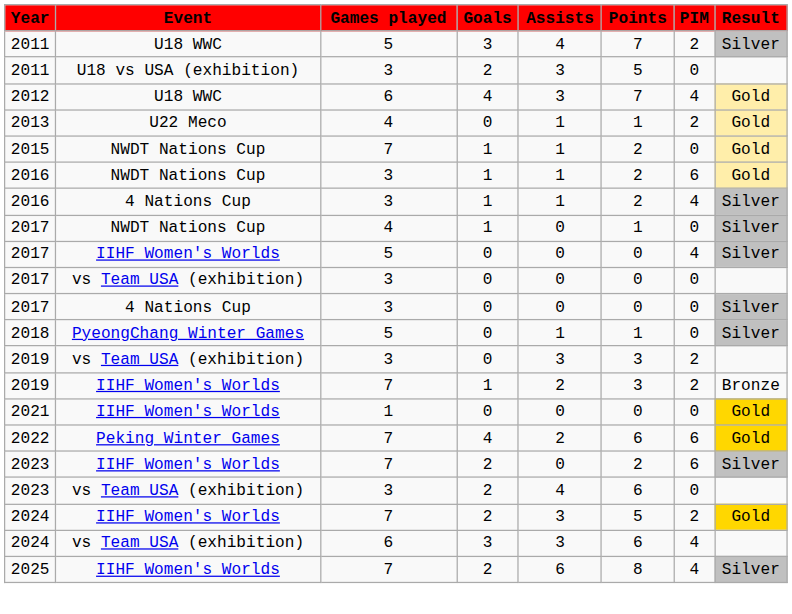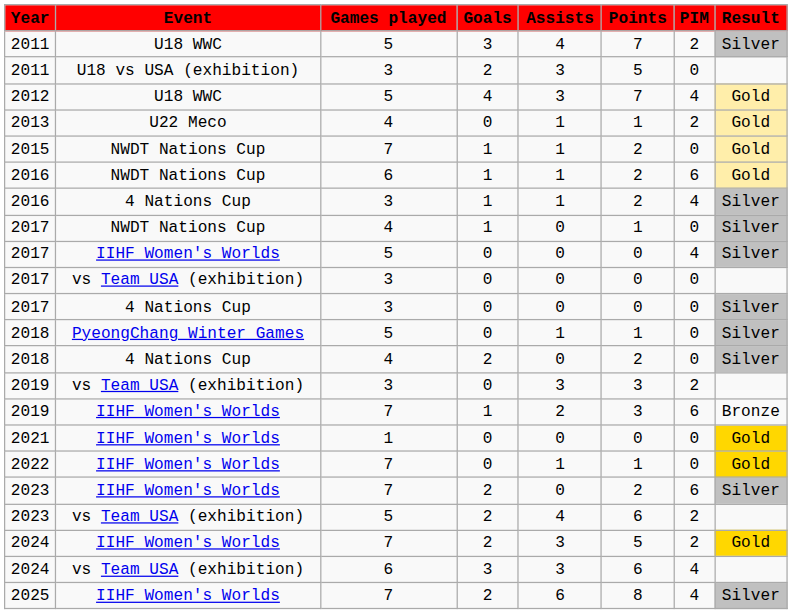2012 | Games played: 6 -> 5
2016 / NWDT Nations Cup | Games played: 3 -> 6
+ row: 2018 | 4 Nations Cup | 4 | 2 | 0 | 2 | 0 | Silver
2019 / IIHF Women's Worlds | PIM: 2 -> 6
- row: 2022 | Peking Winter Games | 7 | 4 | 2 | 6 | 6 | Gold
+ row: 2022 | IIHF Women's Worlds | 7 | 0 | 1 | 1 | 0 | Gold
2023 / vs Team USA (exhibition) | Games played: 3 -> 5
2023 / vs Team USA (exhibition) | PIM: 0 -> 2
